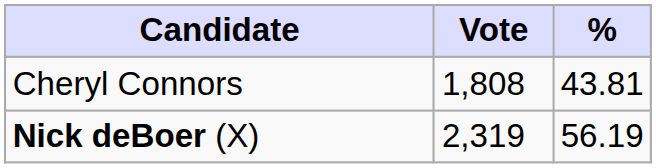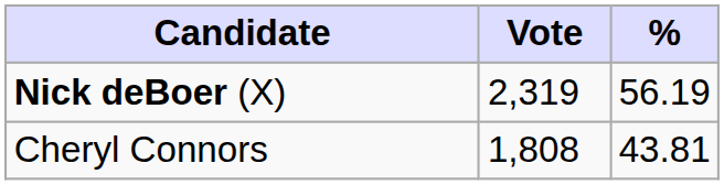rows swapped: Nick deBoer (X) <-> Cheryl Connors
